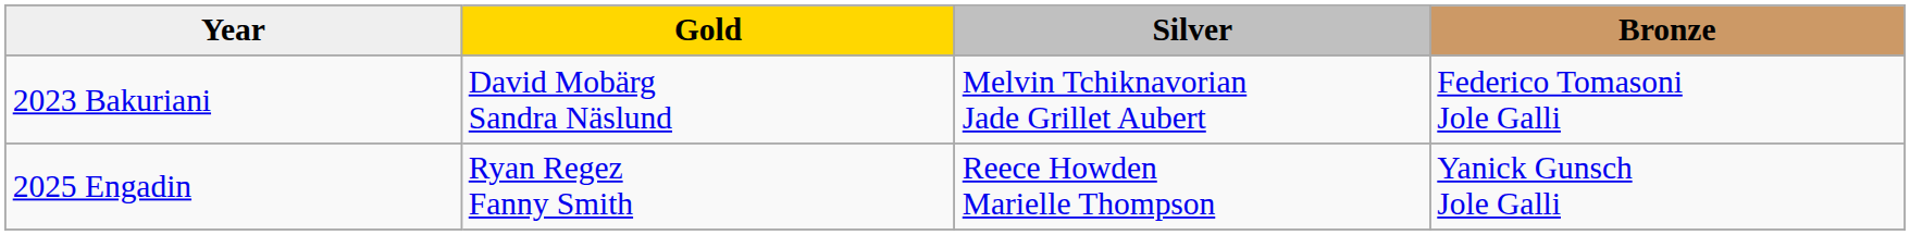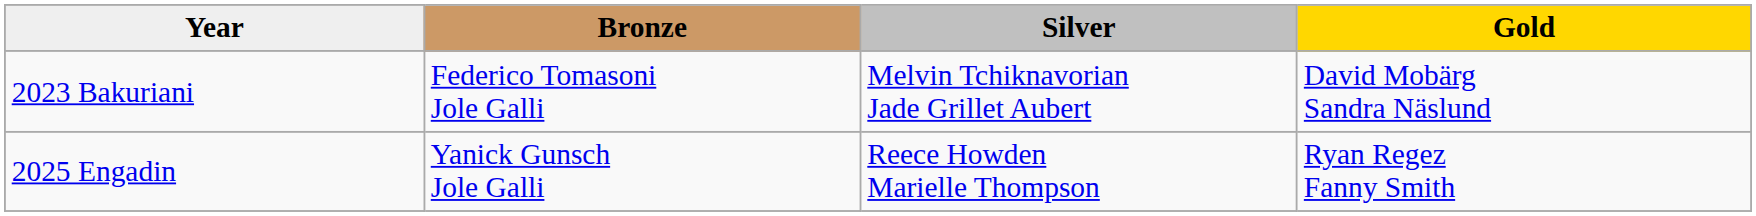columns swapped: Gold <-> Bronze
